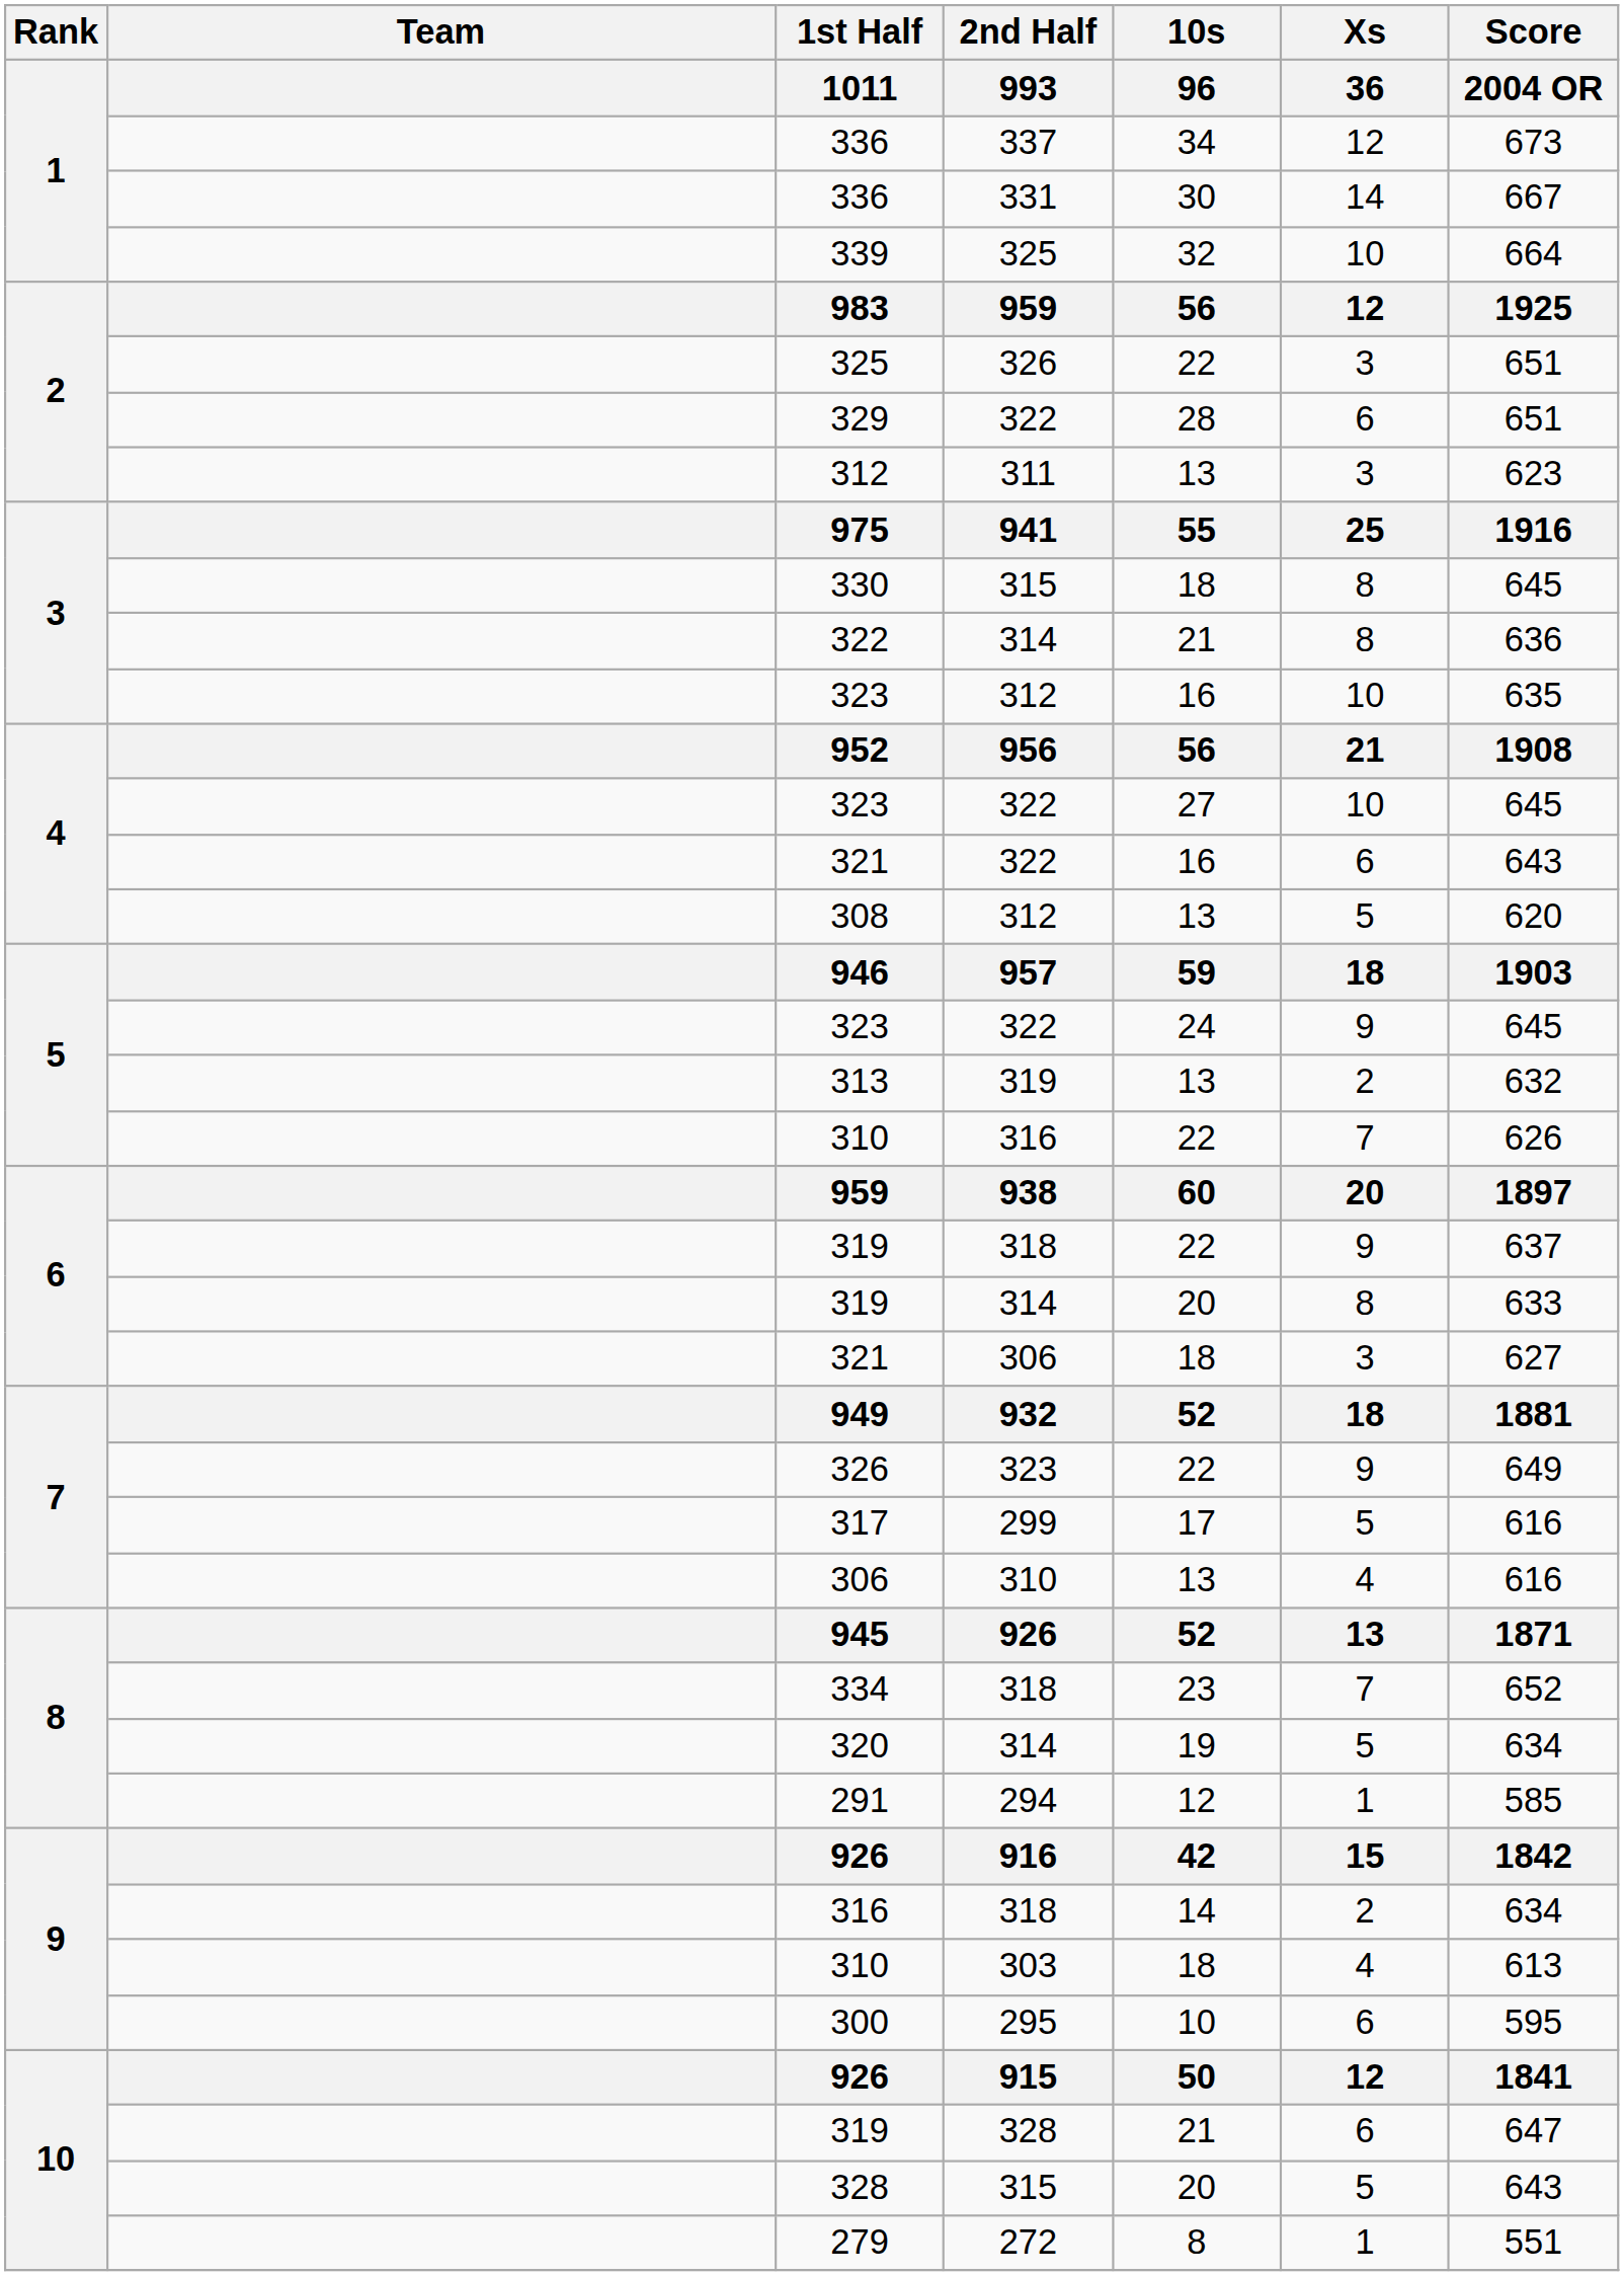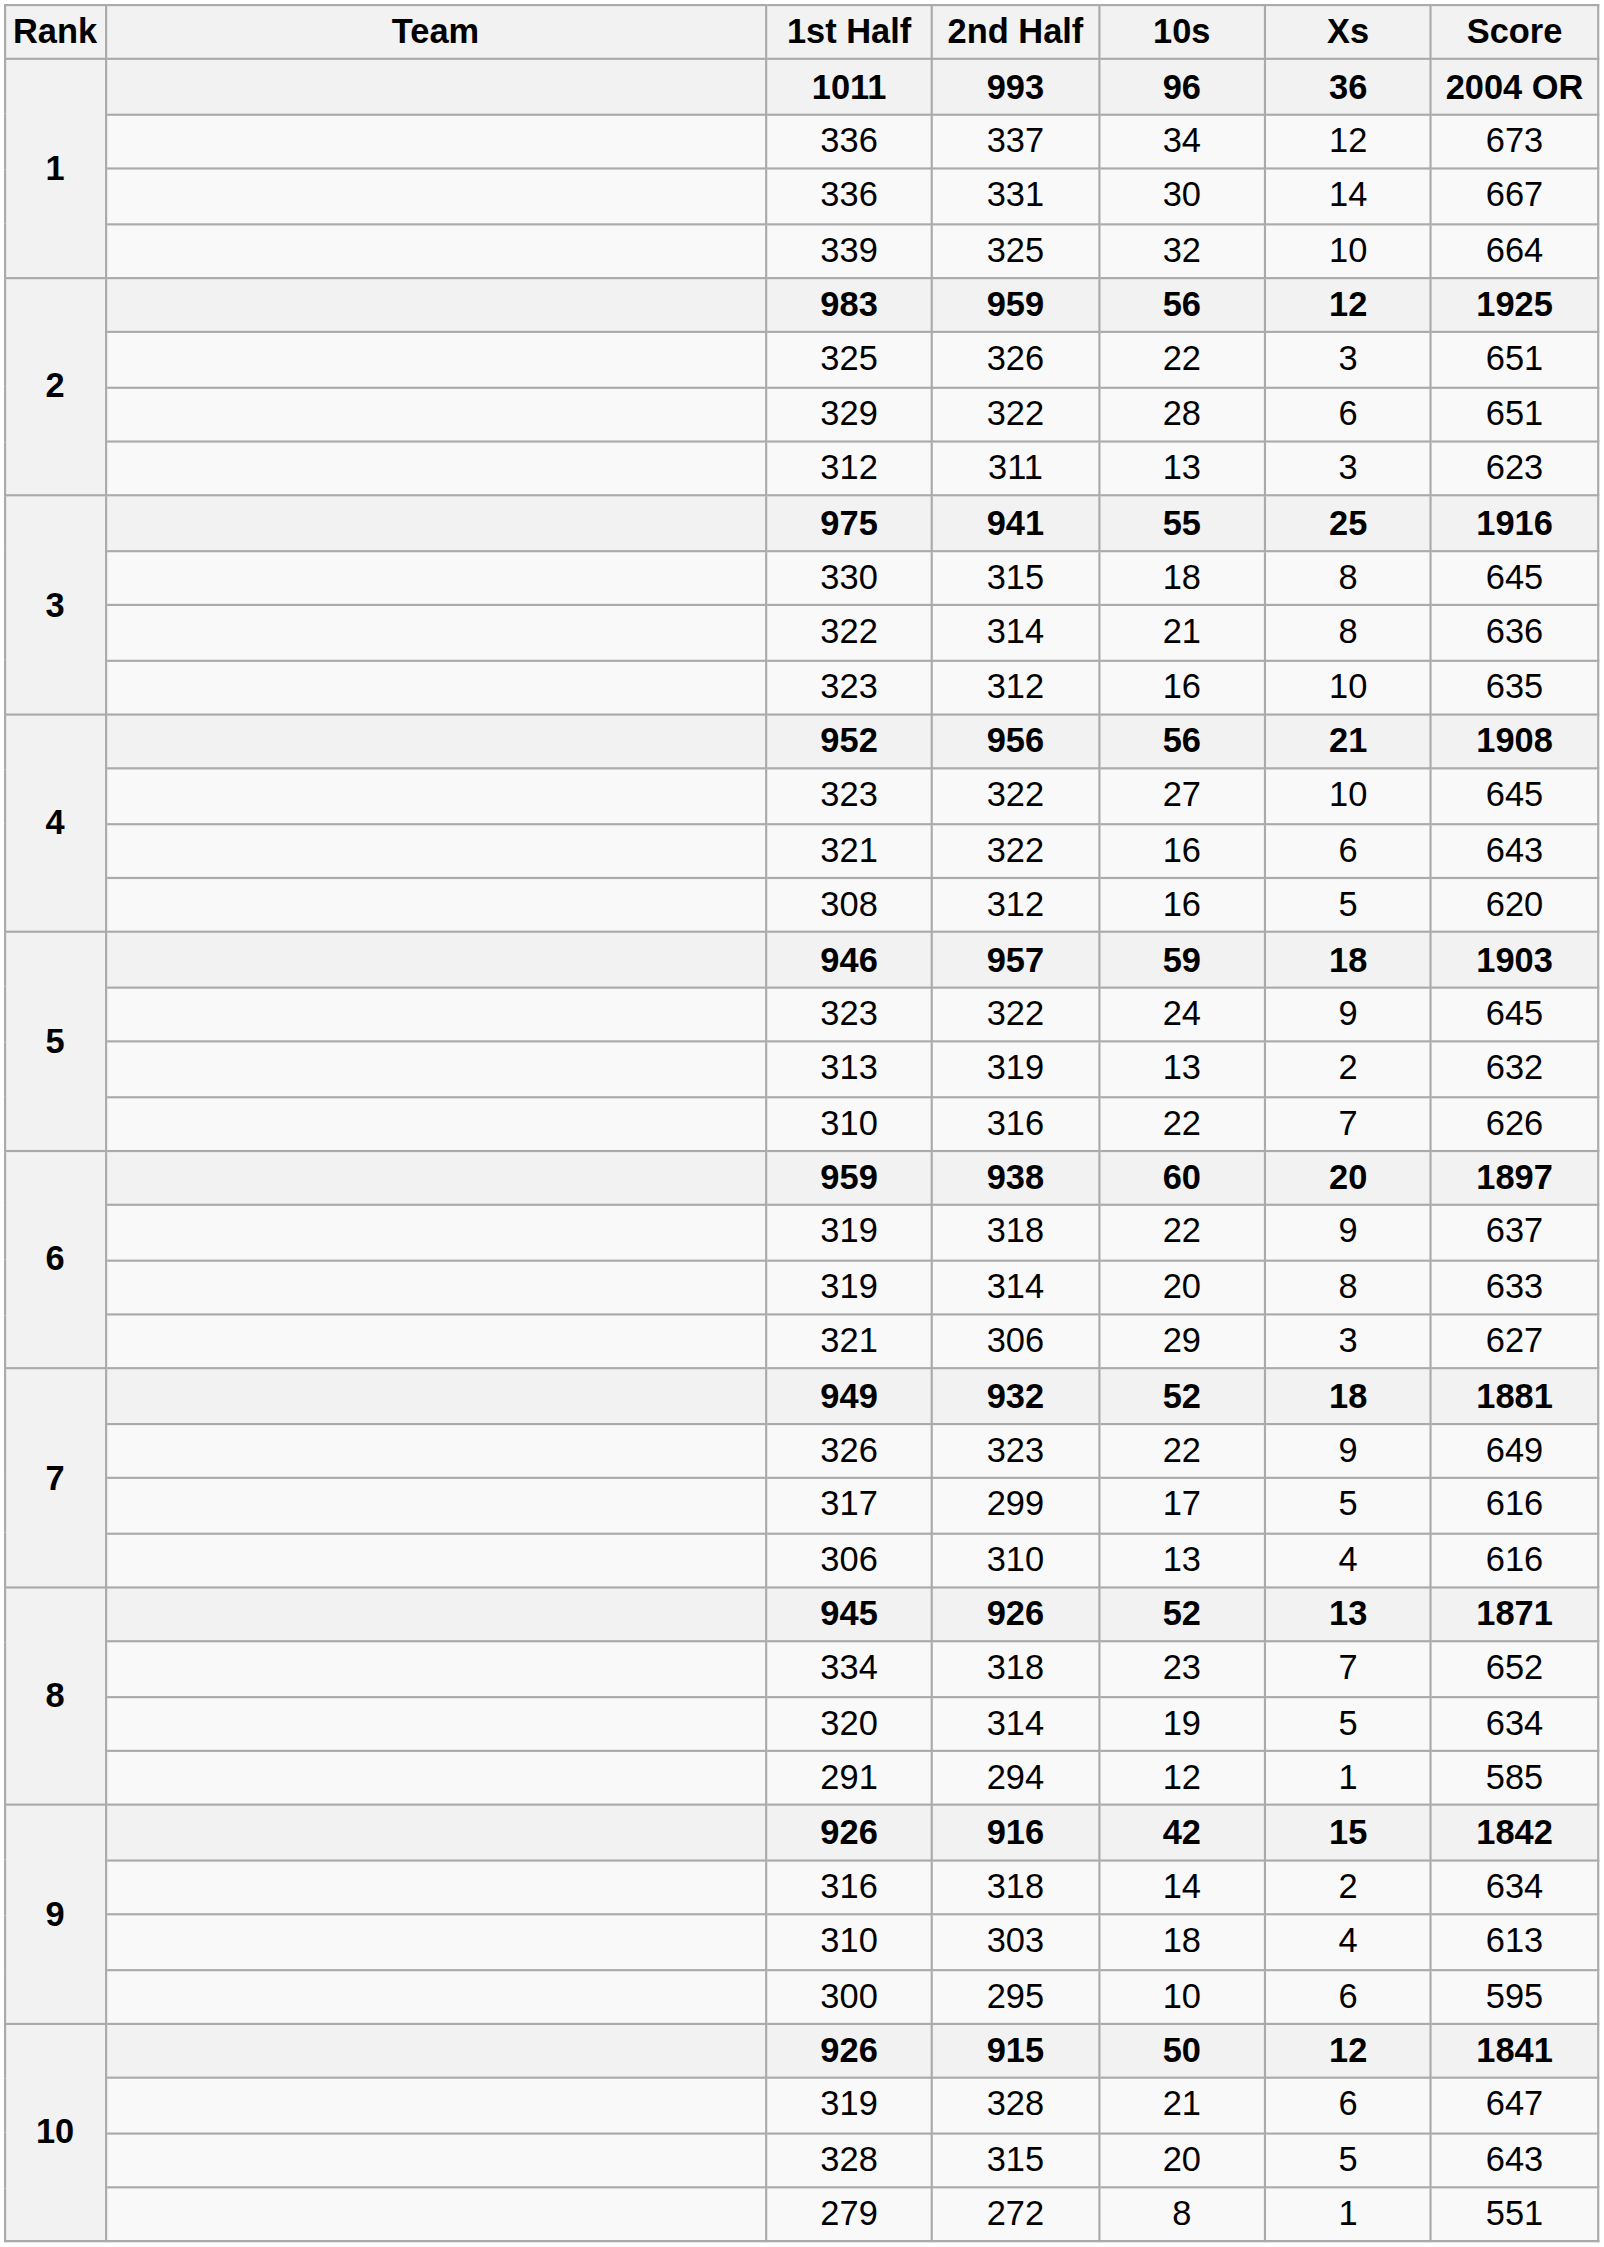308 | 10s / 96: 13 -> 16
321 / 306 | 10s / 96: 18 -> 29
